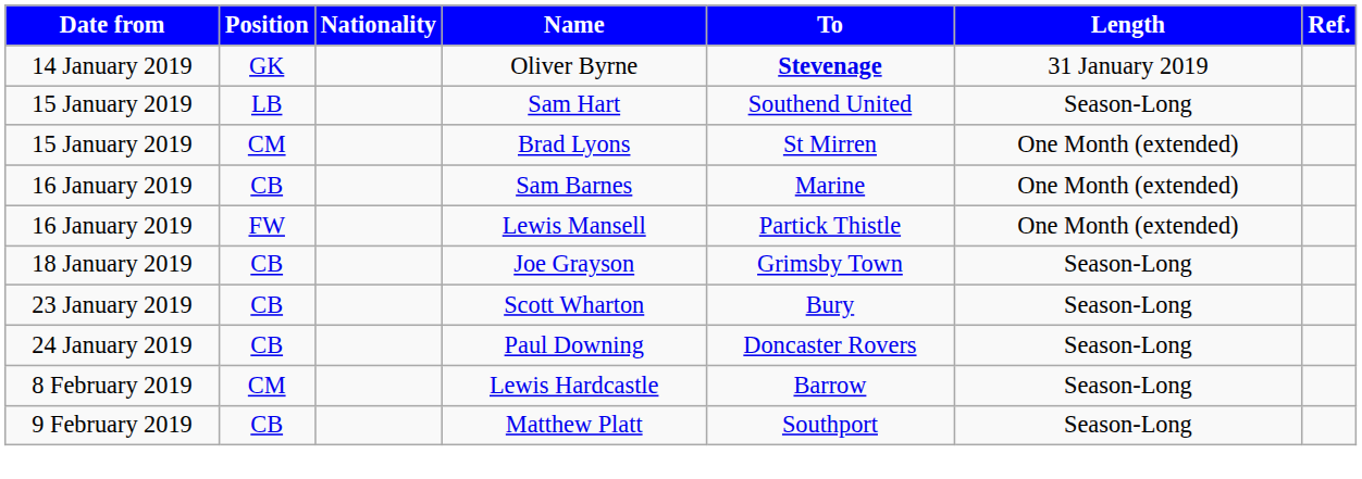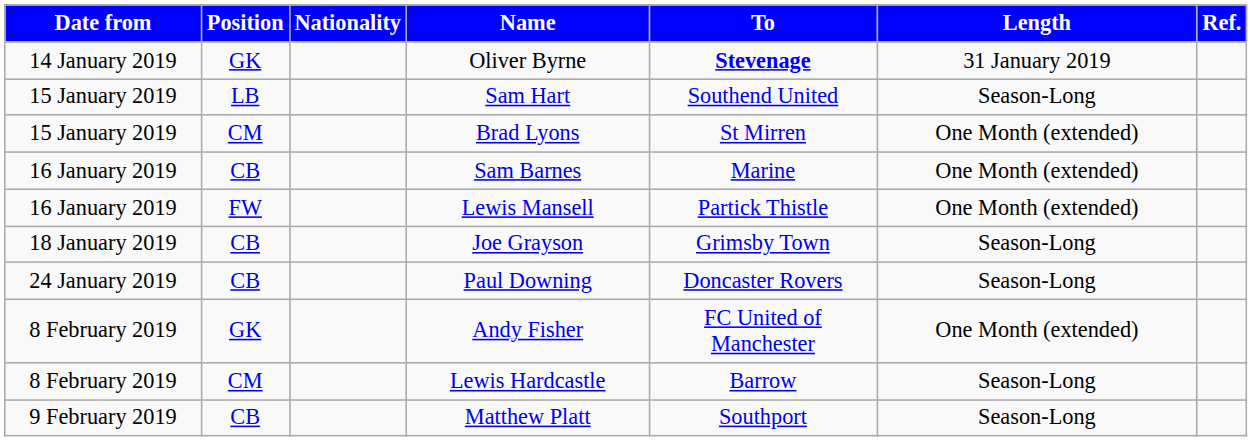- row: 23 January 2019 | CB | Scott Wharton | Bury | Season-Long
+ row: 8 February 2019 | GK | Andy Fisher | FC United of Manchester | One Month (extended)
